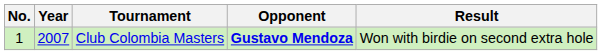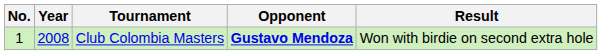Club Colombia Masters | Year: 2007 -> 2008
